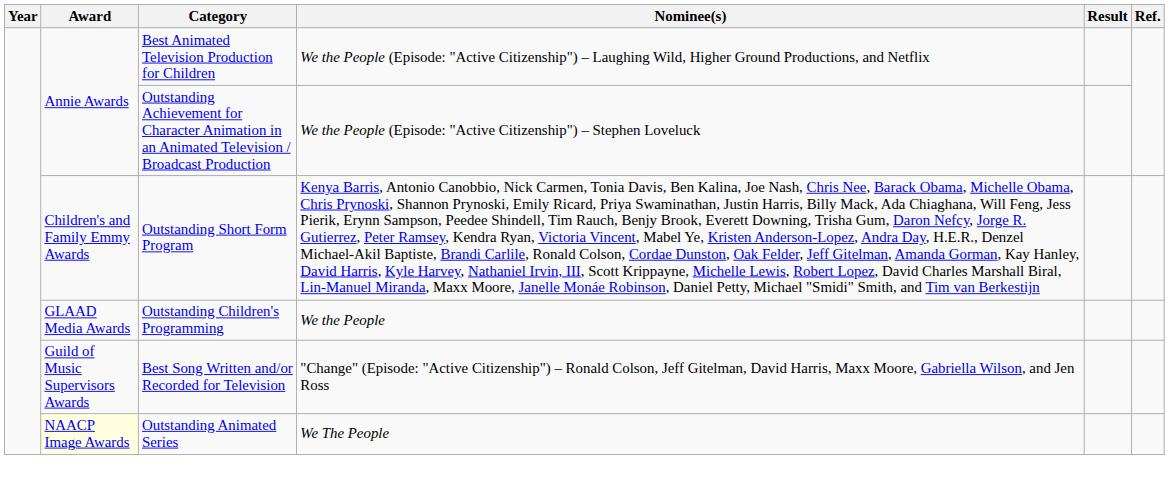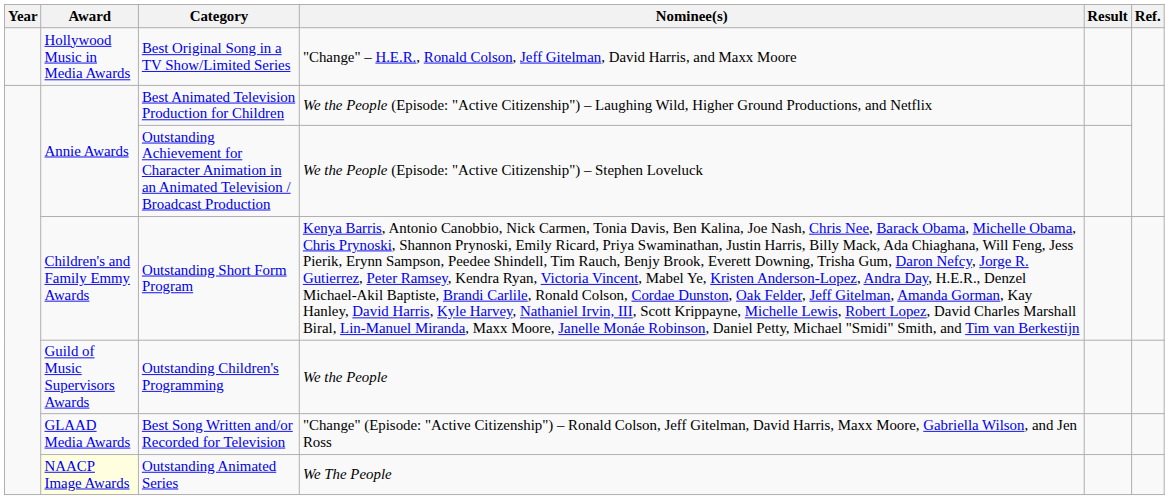+ row: Hollywood Music in Media Awards | Best Original Song in a TV Show/Limited Series | "Change" – H.E.R., Ronald Colson, Jeff Gitelman, David Harris, and Maxx Moore
Outstanding Children's Programming | Award: GLAAD Media Awards -> Guild of Music Supervisors Awards
Best Song Written and/or Recorded for Television | Award: Guild of Music Supervisors Awards -> GLAAD Media Awards
